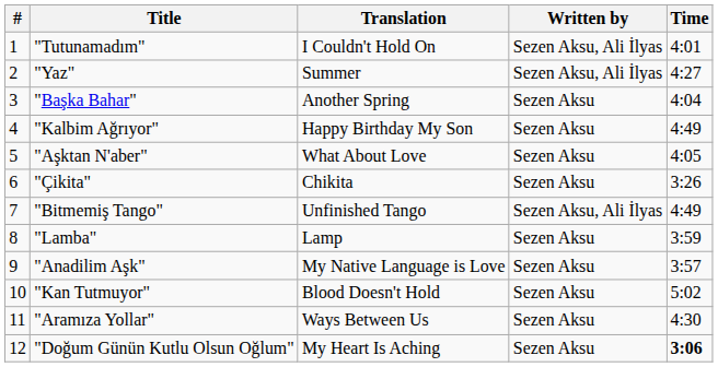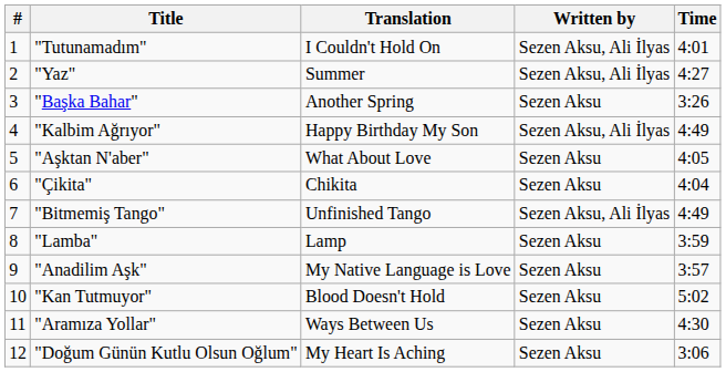"Başka Bahar" | Time: 4:04 -> 3:26
"Kalbim Ağrıyor" | Written by: Sezen Aksu -> Sezen Aksu, Ali İlyas
"Çikita" | Time: 3:26 -> 4:04
"Doğum Günün Kutlu Olsun Oğlum" | Time: bold -> normal
